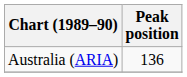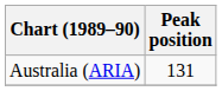Australia (ARIA) | Peak position: 136 -> 131
